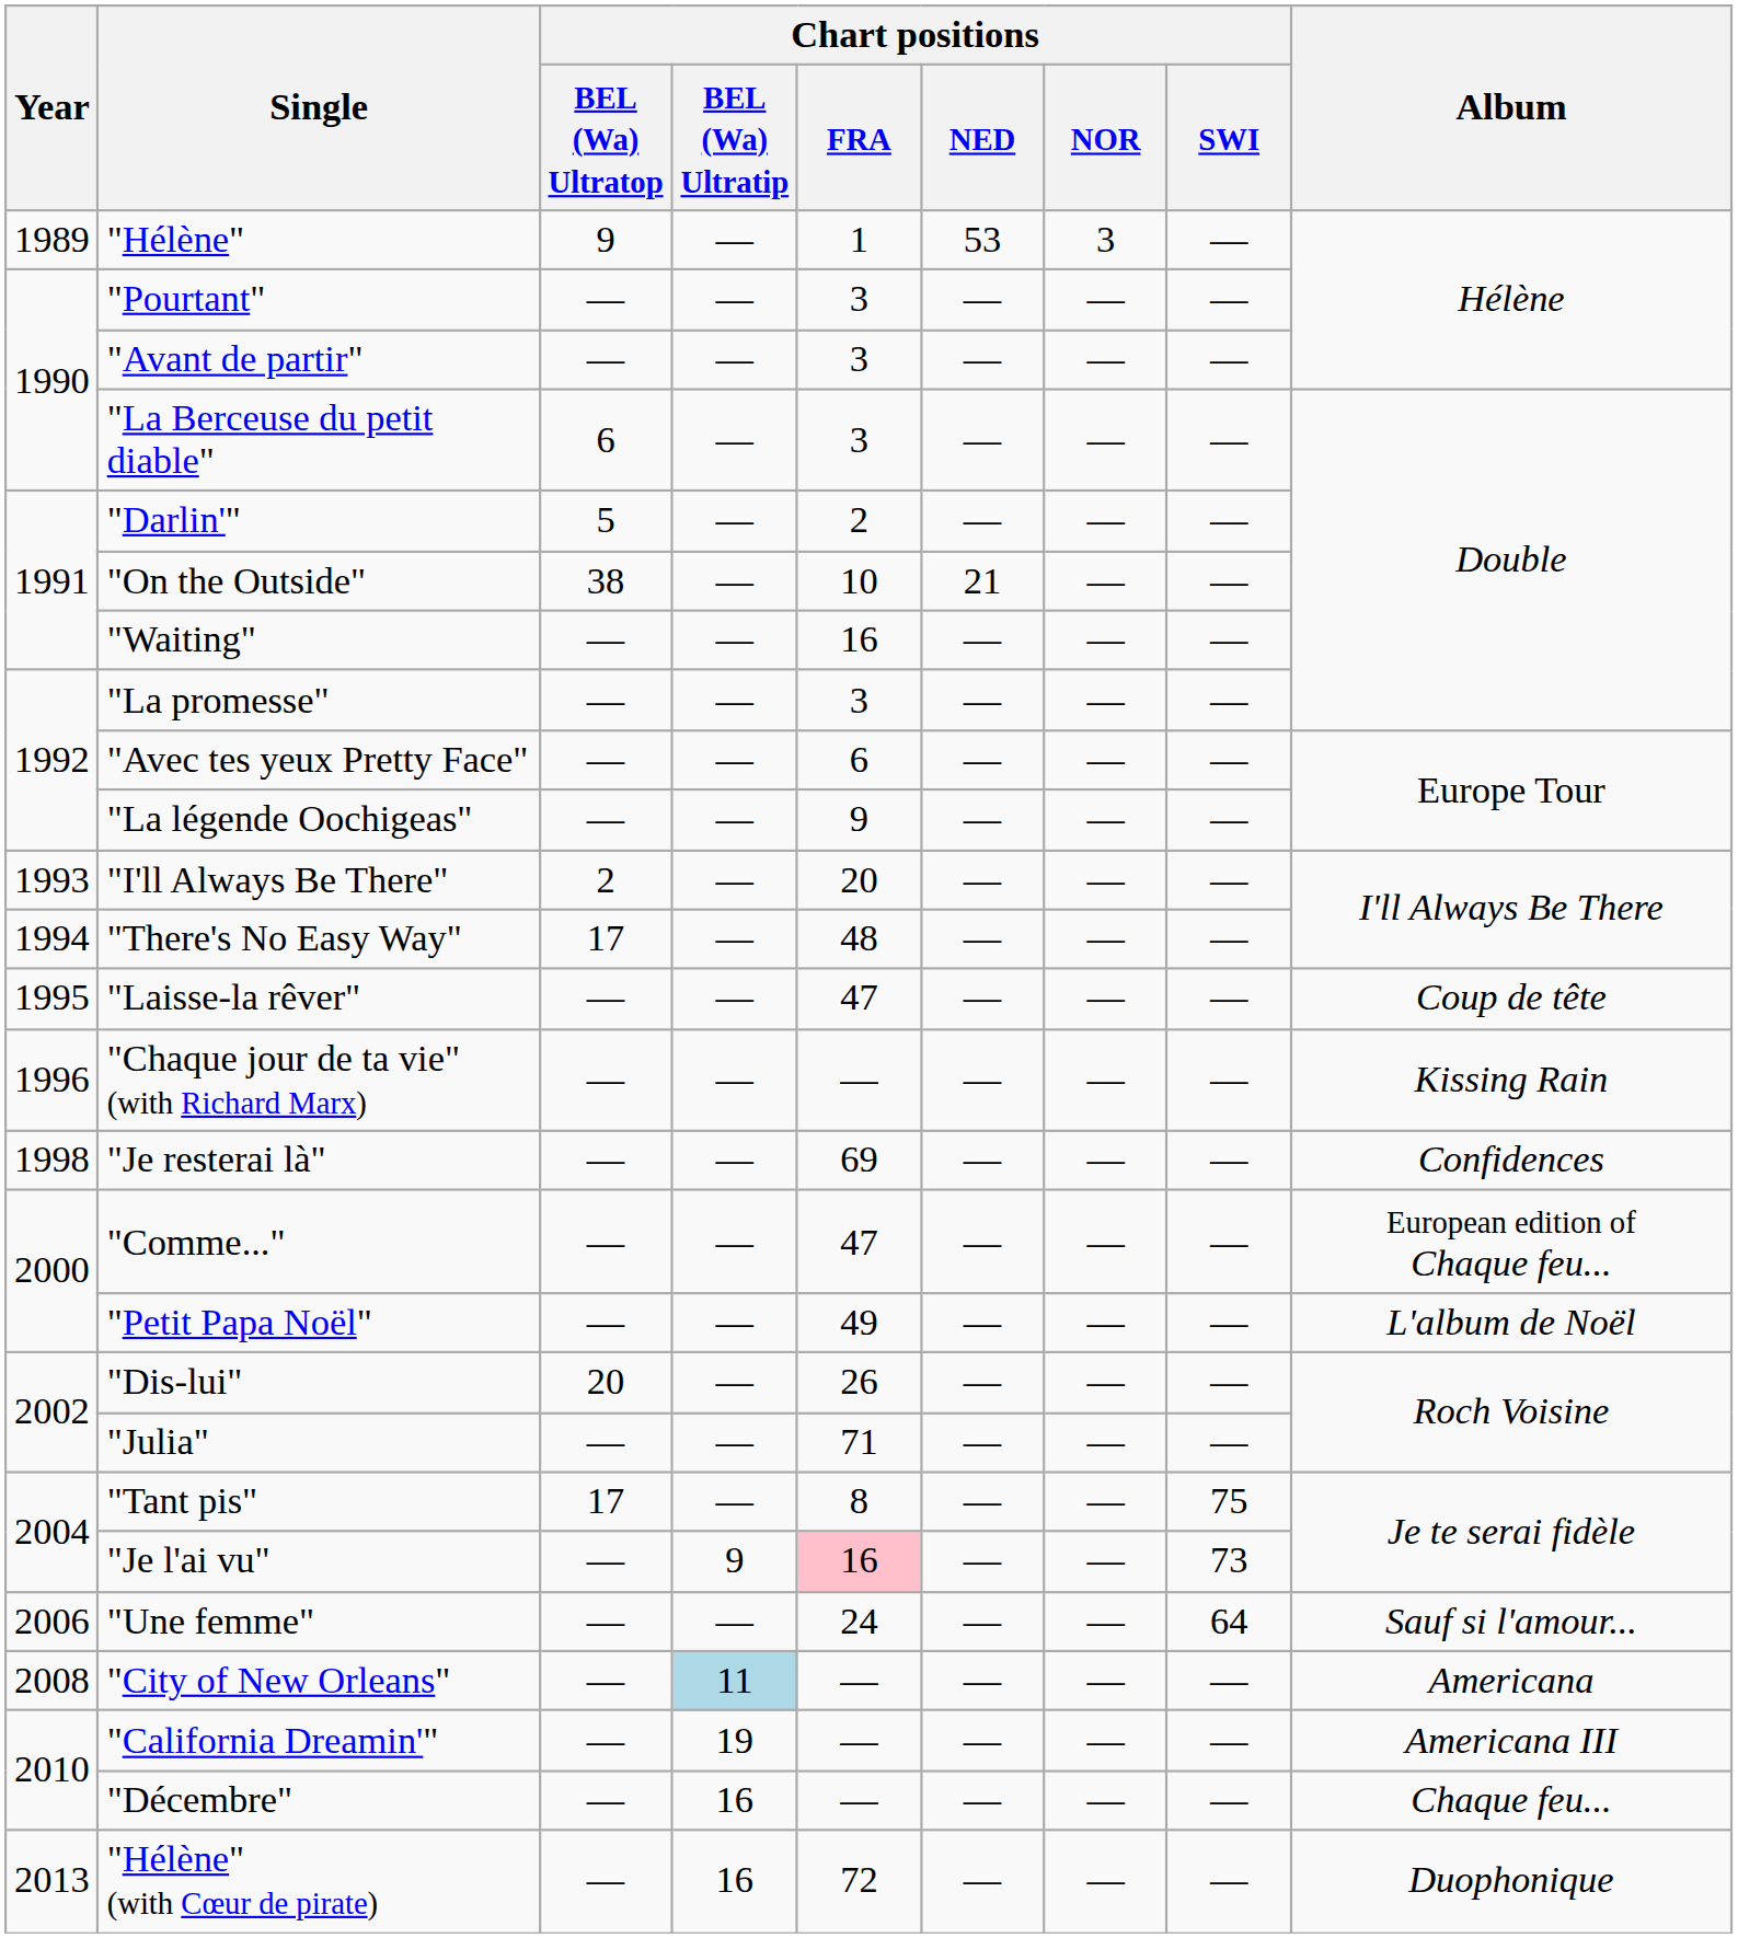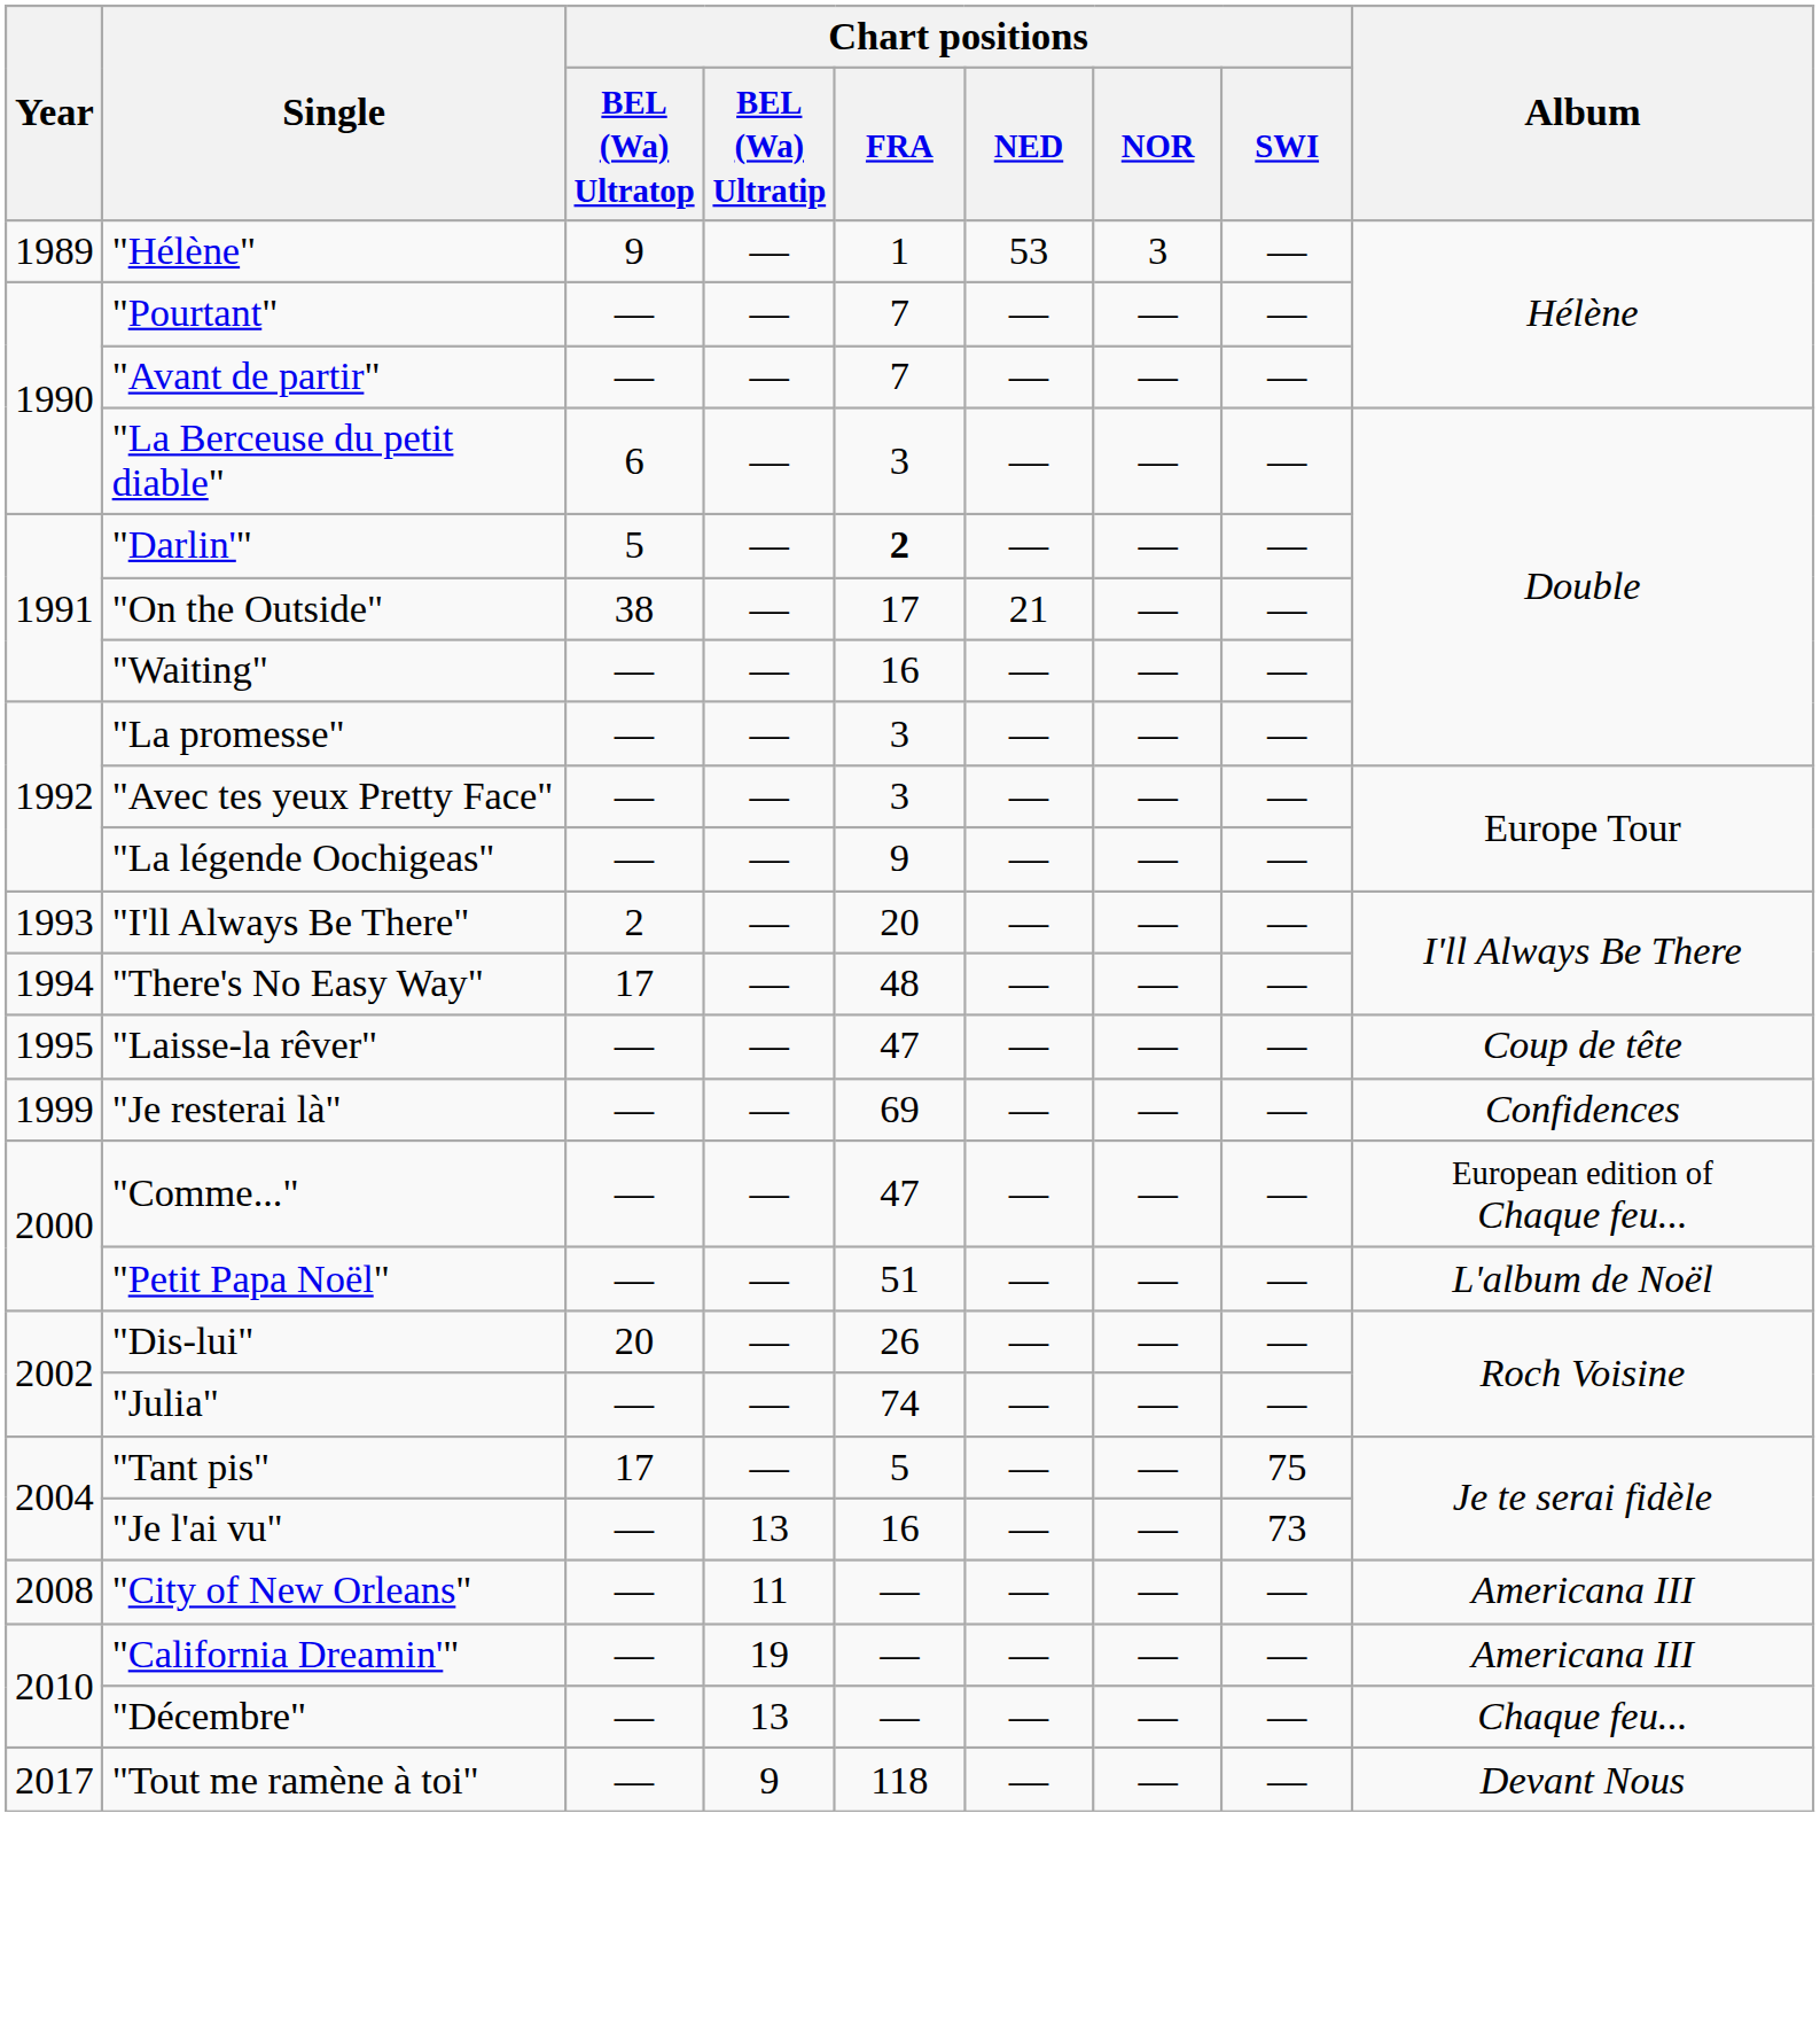"Pourtant" | Chart positions / FRA: 3 -> 7
"Avant de partir" | Chart positions / FRA: 3 -> 7
"Darlin'" | Chart positions / FRA: normal -> bold
"On the Outside" | Chart positions / FRA: 10 -> 17
"Avec tes yeux Pretty Face" | Chart positions / FRA: 6 -> 3
- row: 1996 | "Chaque jour de ta vie" (with Richard Marx) | — | — | — | — | — | — | Kissing Rain
"Je resterai là" | Year: 1998 -> 1999
"Petit Papa Noël" | Chart positions / FRA: 49 -> 51
"Julia" | Chart positions / FRA: 71 -> 74
"Tant pis" | Chart positions / FRA: 8 -> 5
"Je l'ai vu" | Chart positions / BEL (Wa) Ultratip: 9 -> 13
"Je l'ai vu" | Chart positions / FRA: pink background -> no background
- row: 2006 | "Une femme" | — | — | 24 | — | — | 64 | Sauf si l'amour...
"City of New Orleans" | Chart positions / BEL (Wa) Ultratip: lightblue background -> no background
"City of New Orleans" | Album: Americana -> Americana III
"Décembre" | Chart positions / BEL (Wa) Ultratip: 16 -> 13
- row: 2013 | "Hélène" (with Cœur de pirate) | — | 16 | 72 | — | — | — | Duophonique
+ row: 2017 | "Tout me ramène à toi" | — | 9 | 118 | — | — | — | Devant Nous
